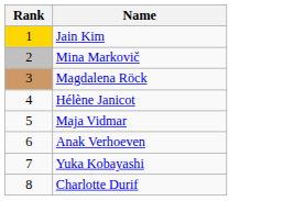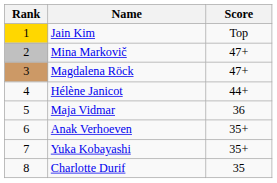+ column: Score | Top | 47+ | 47+ | 44+ | 36 | 35+ | 35+ | 35
